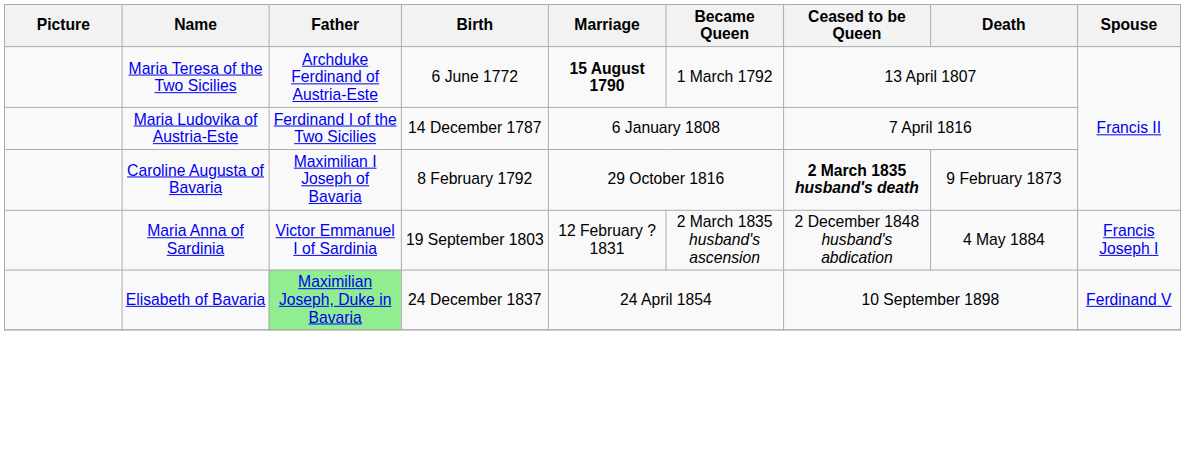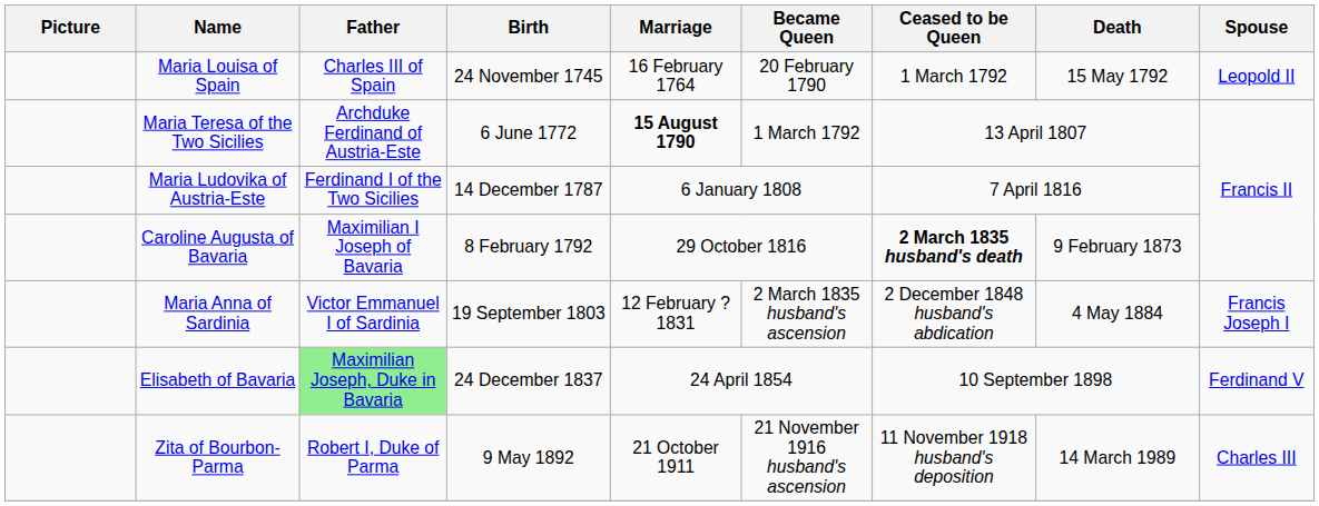+ row: Maria Louisa of Spain | Charles III of Spain | 24 November 1745 | 16 February 1764 | 20 February 1790 | 1 March 1792 | 15 May 1792 | Leopold II
+ row: Zita of Bourbon-Parma | Robert I, Duke of Parma | 9 May 1892 | 21 October 1911 | 21 November 1916 husband's ascension | 11 November 1918 husband's deposition | 14 March 1989 | Charles III
